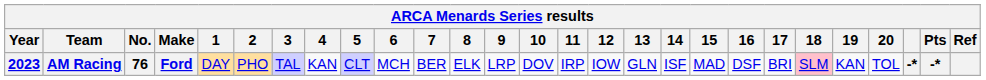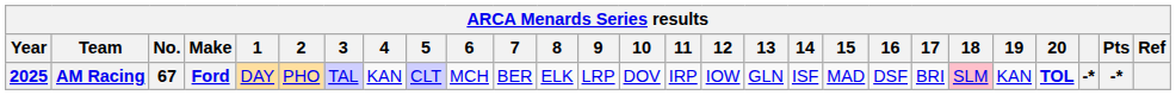AM Racing | Year: 2023 -> 2025
AM Racing | No.: 76 -> 67
AM Racing | 20: normal -> bold
